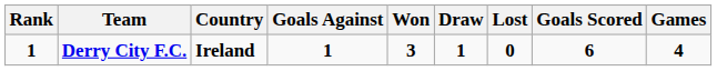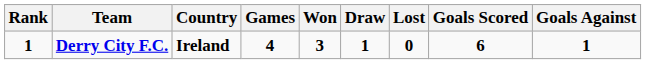columns swapped: Games <-> Goals Against
